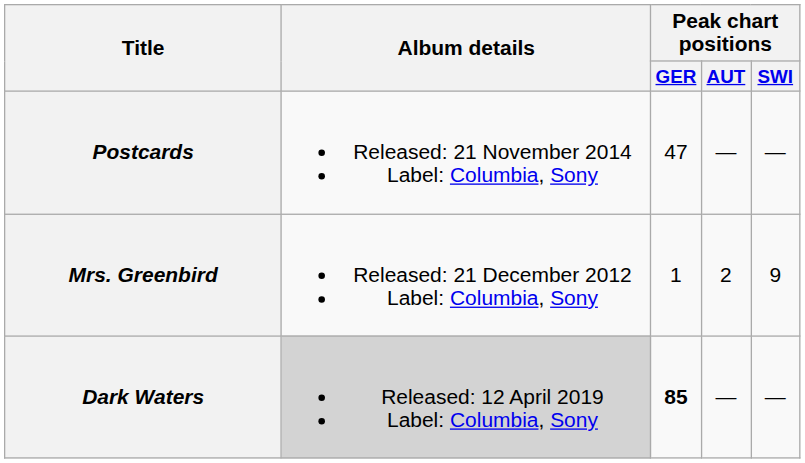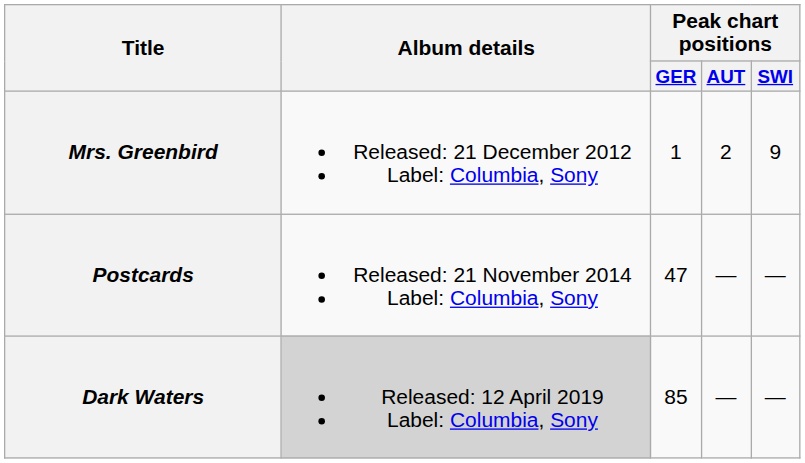rows swapped: Mrs. Greenbird <-> Postcards
Dark Waters | Peak chart positions / GER: bold -> normal
